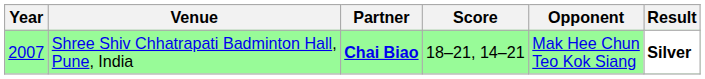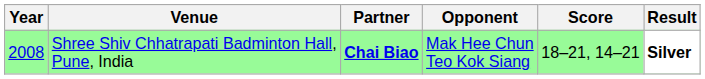columns swapped: Opponent <-> Score
Shree Shiv Chhatrapati Badminton Hall, Pune, India | Year: 2007 -> 2008
